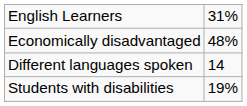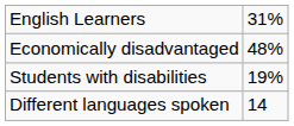rows swapped: Students with disabilities <-> Different languages spoken
